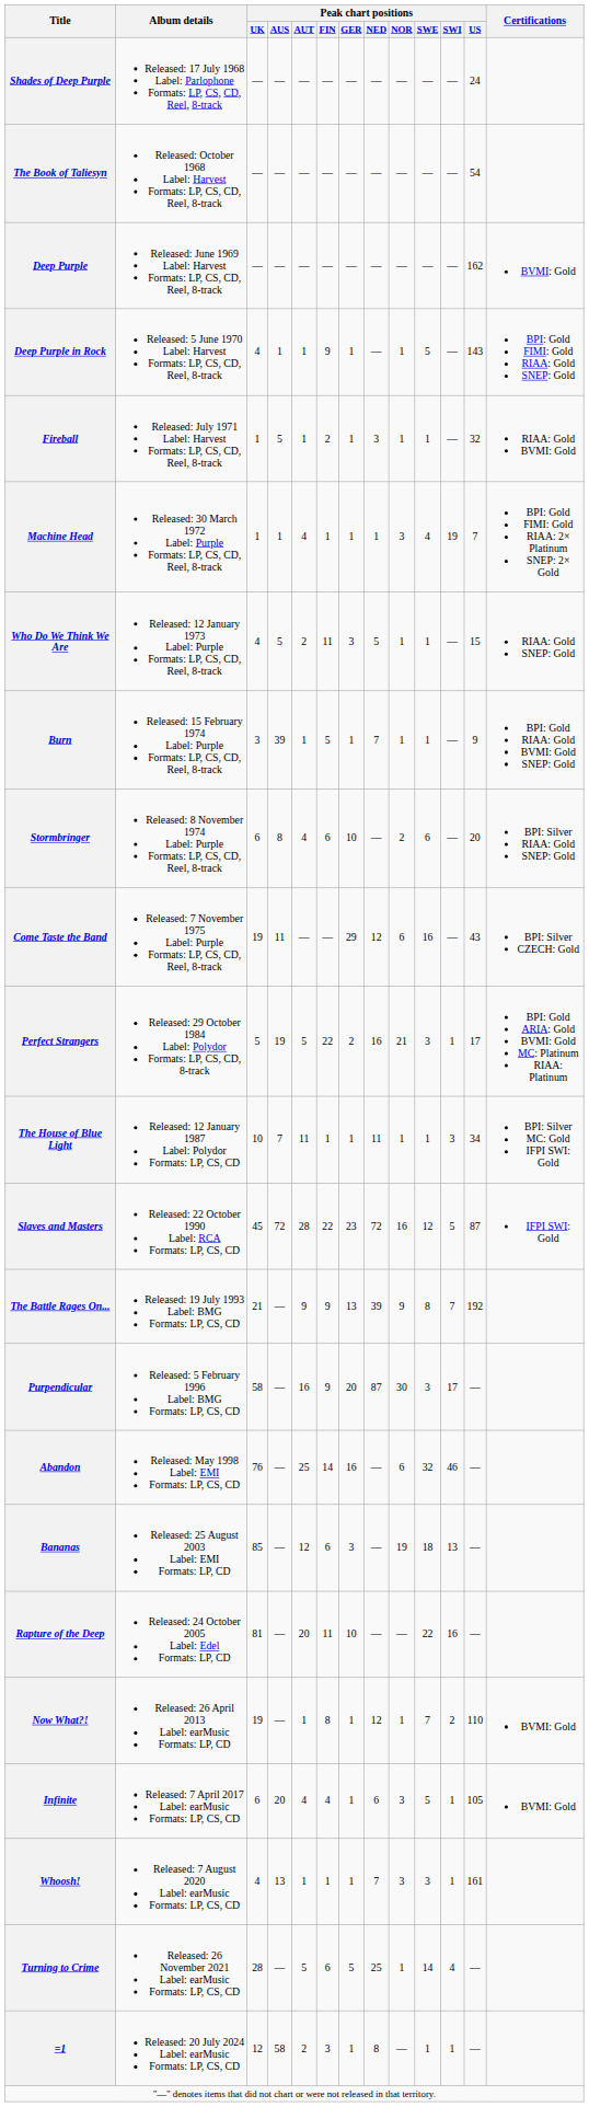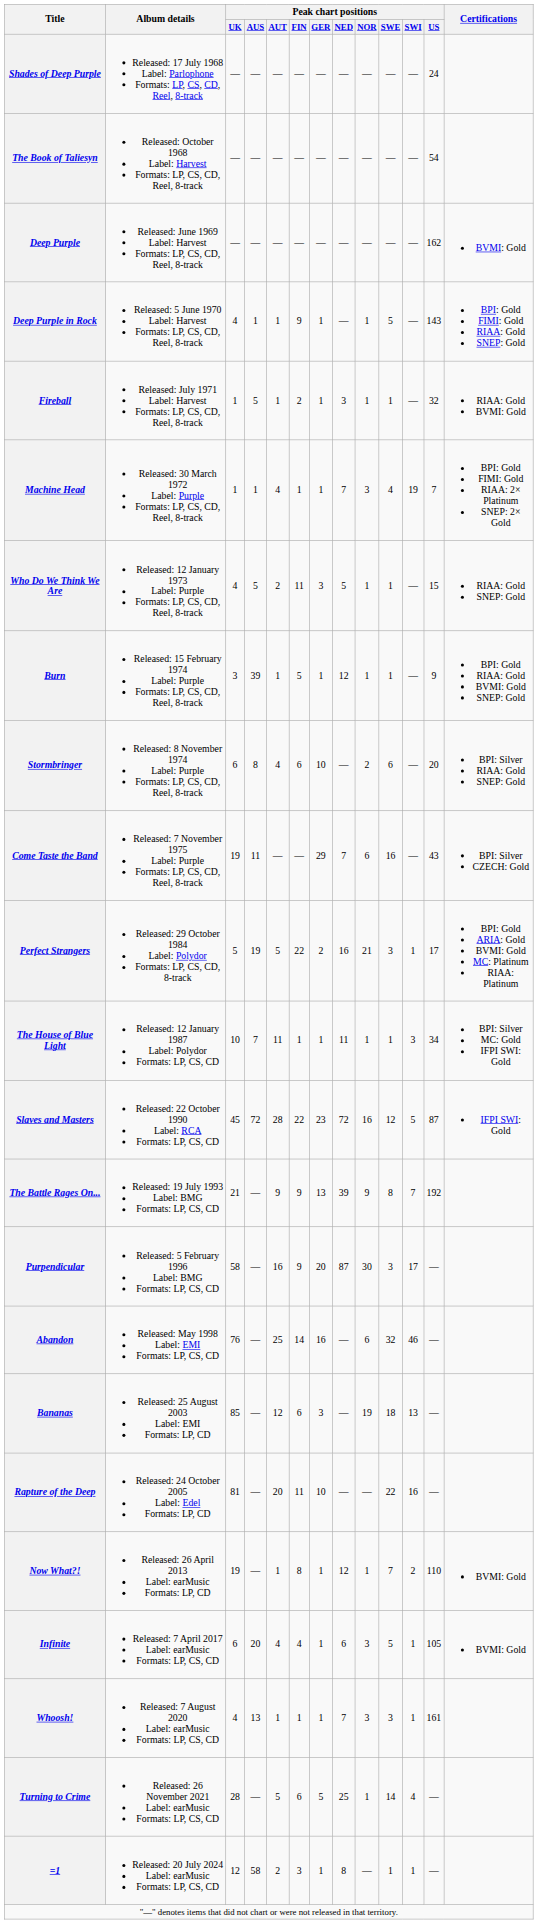Machine Head | Peak chart positions / NED: 1 -> 7
Burn | Peak chart positions / NED: 7 -> 12
Come Taste the Band | Peak chart positions / NED: 12 -> 7
